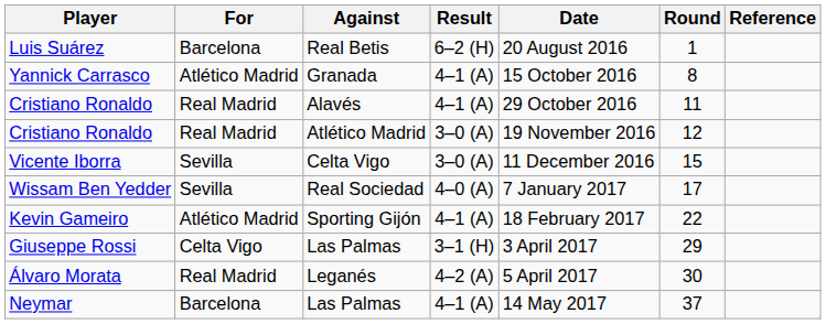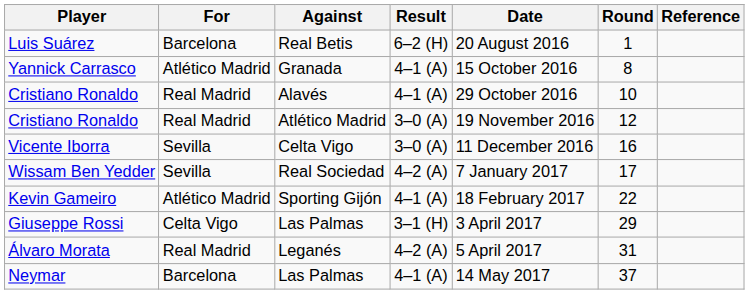Cristiano Ronaldo / Alavés | Round: 11 -> 10
Vicente Iborra | Round: 15 -> 16
Wissam Ben Yedder | Result: 4–0 (A) -> 4–2 (A)
Álvaro Morata | Round: 30 -> 31
